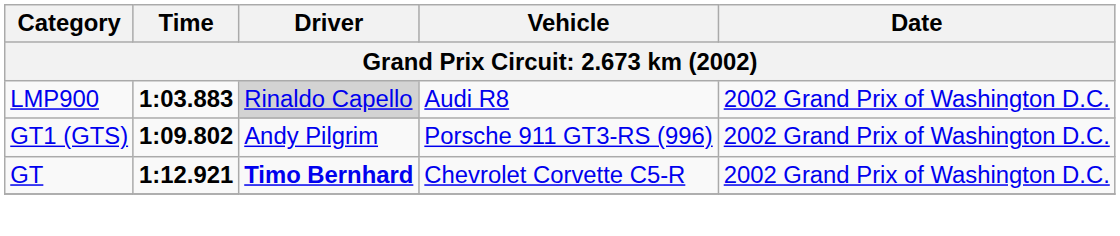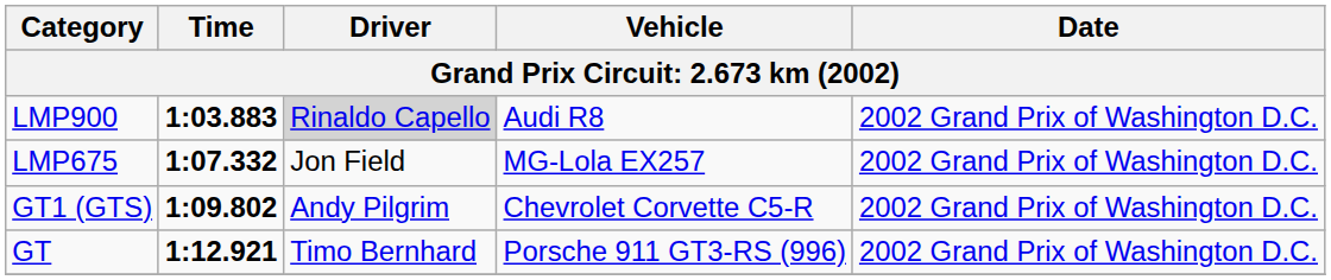+ row: LMP675 | 1:07.332 | Jon Field | MG-Lola EX257 | 2002 Grand Prix of Washington D.C.
GT1 (GTS) | Vehicle: Porsche 911 GT3-RS (996) -> Chevrolet Corvette C5-R
GT | Driver: bold -> normal
GT | Vehicle: Chevrolet Corvette C5-R -> Porsche 911 GT3-RS (996)
